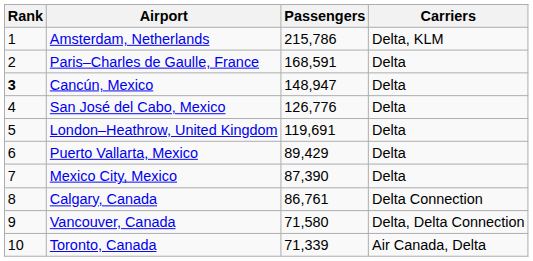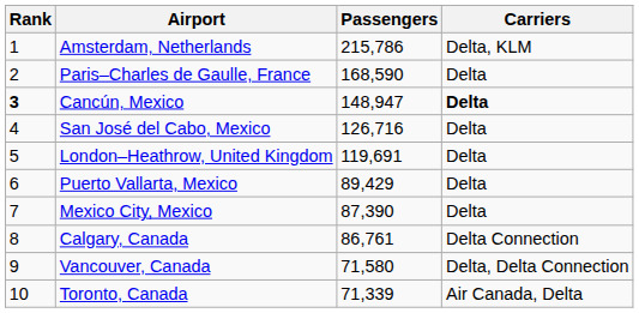Paris–Charles de Gaulle, France | Passengers: 168,591 -> 168,590
Cancún, Mexico | Carriers: normal -> bold
San José del Cabo, Mexico | Passengers: 126,776 -> 126,716
